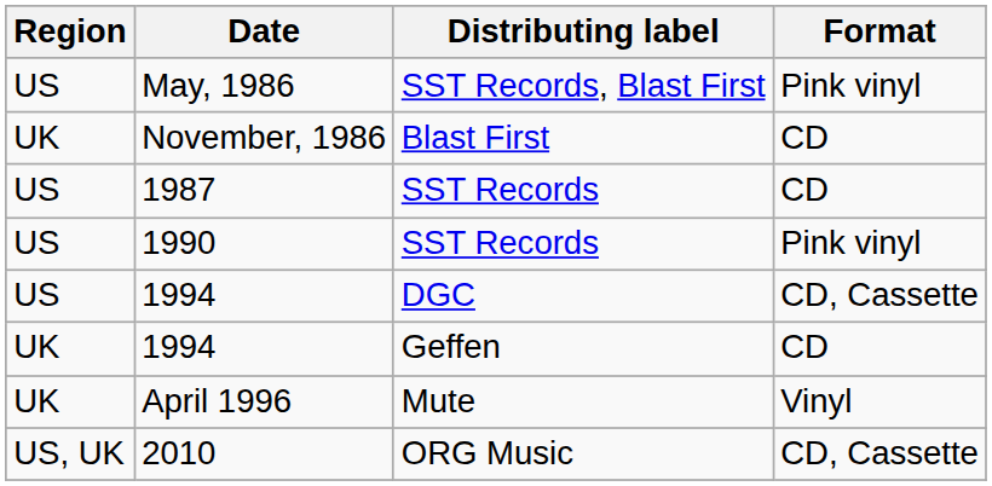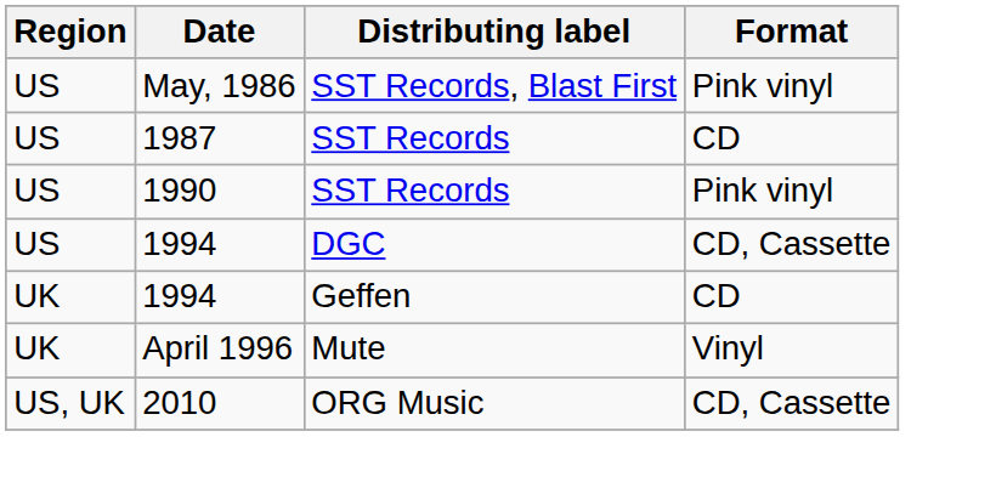- row: UK | November, 1986 | Blast First | CD
